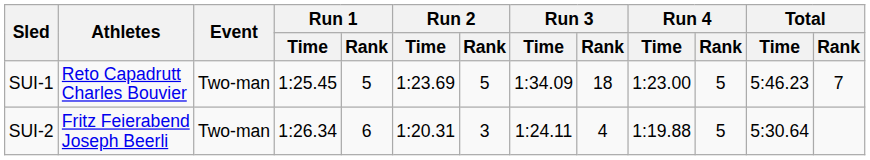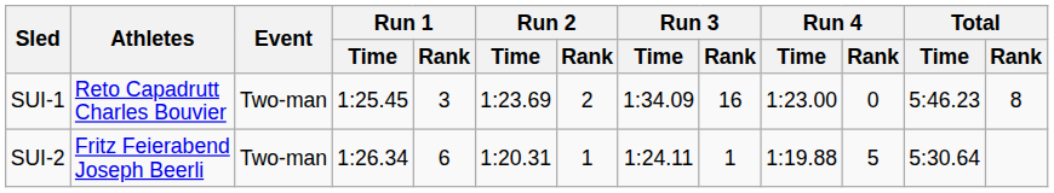SUI-1 | Run 1 / Rank: 5 -> 3
SUI-1 | Run 2 / Rank: 5 -> 2
SUI-1 | Run 3 / Rank: 18 -> 16
SUI-1 | Run 4 / Rank: 5 -> 0
SUI-1 | Total / Rank: 7 -> 8
SUI-2 | Run 2 / Rank: 3 -> 1
SUI-2 | Run 3 / Rank: 4 -> 1
